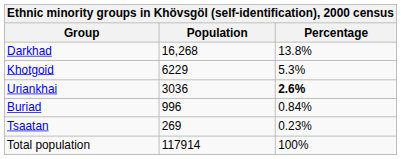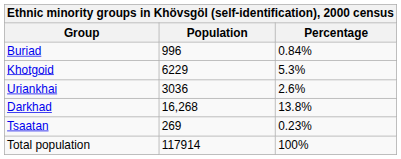rows swapped: Darkhad <-> Buriad
Uriankhai | Percentage: bold -> normal
